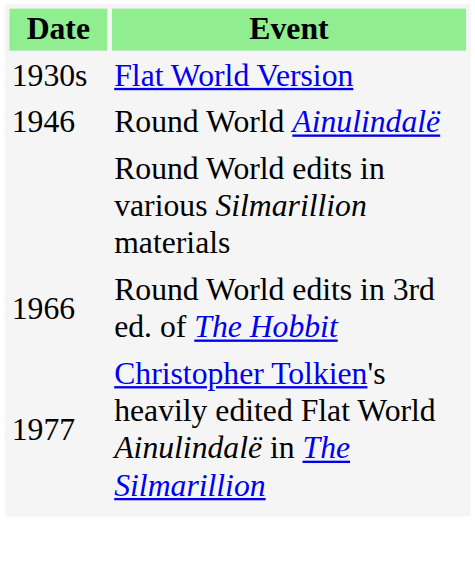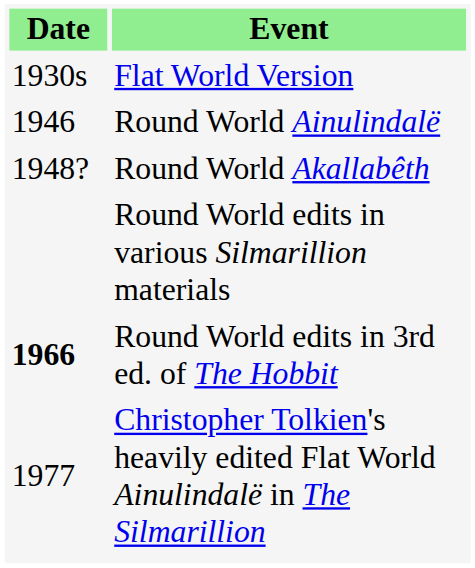+ row: 1948? | Round World Akallabêth
Round World edits in 3rd ed. of The Hobbit | Date: normal -> bold
